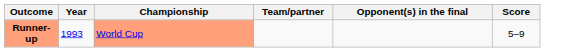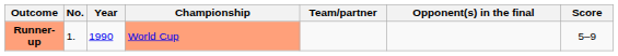+ column: No. | 1.
Runner-up | Year: 1993 -> 1990
